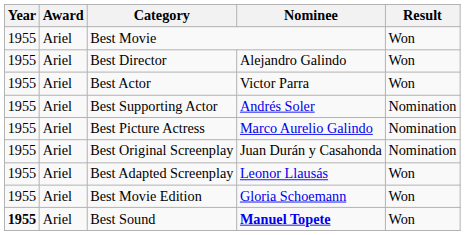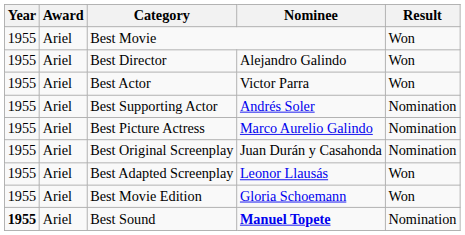Best Sound | Result: Won -> Nomination
